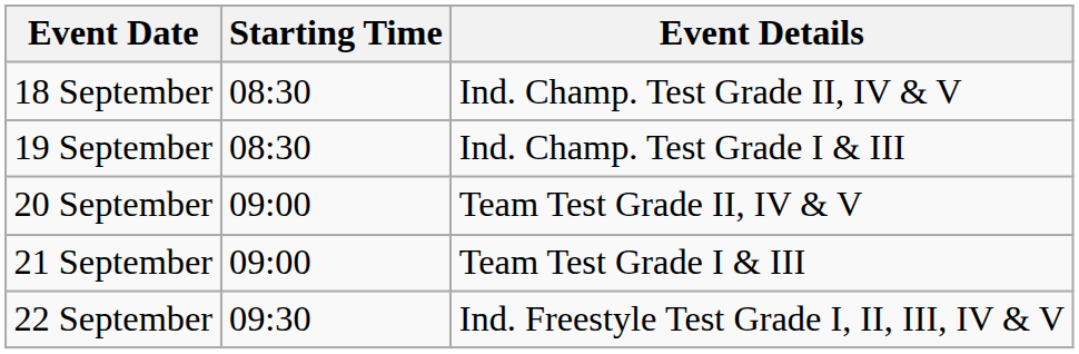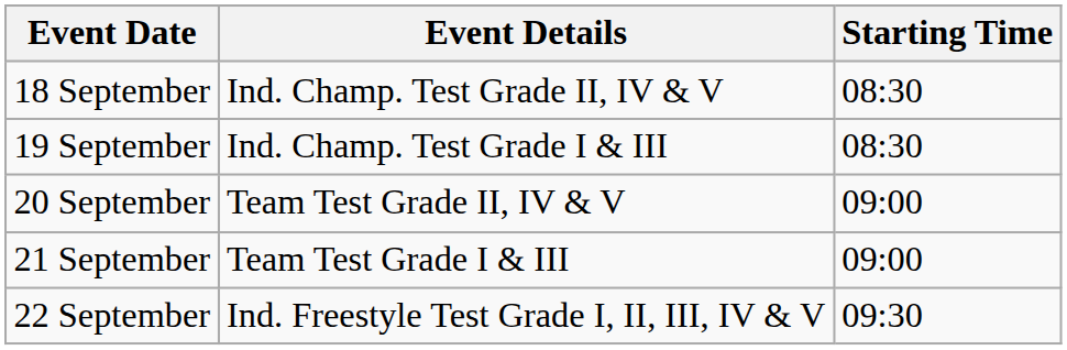columns swapped: Starting Time <-> Event Details
